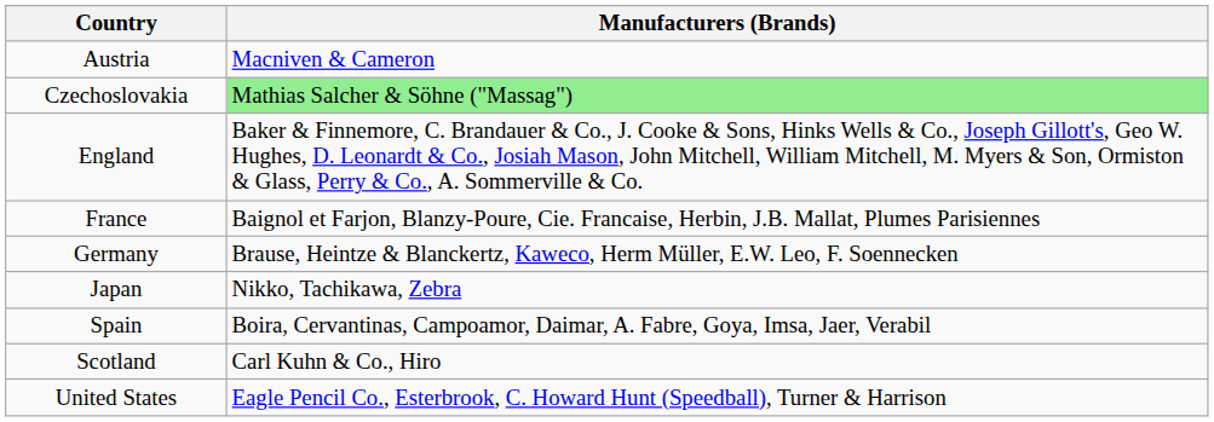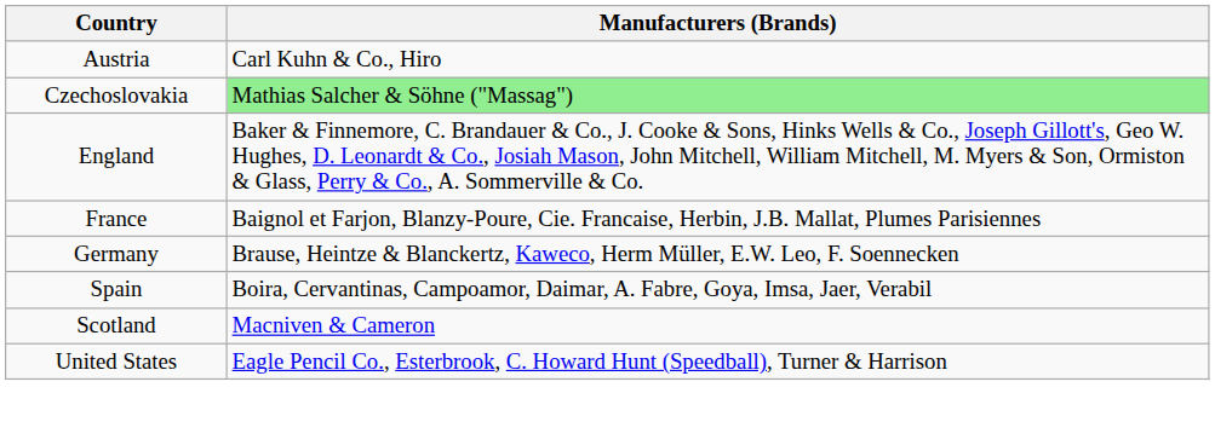Austria | Manufacturers (Brands): Macniven & Cameron -> Carl Kuhn & Co., Hiro
- row: Japan | Nikko, Tachikawa, Zebra
Scotland | Manufacturers (Brands): Carl Kuhn & Co., Hiro -> Macniven & Cameron
